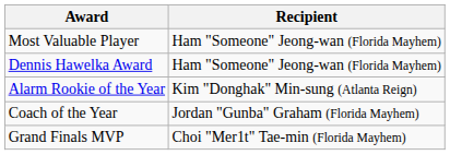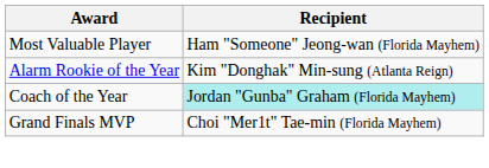- row: Dennis Hawelka Award | Ham "Someone" Jeong-wan (Florida Mayhem)
Coach of the Year | Recipient: no background -> paleturquoise background
